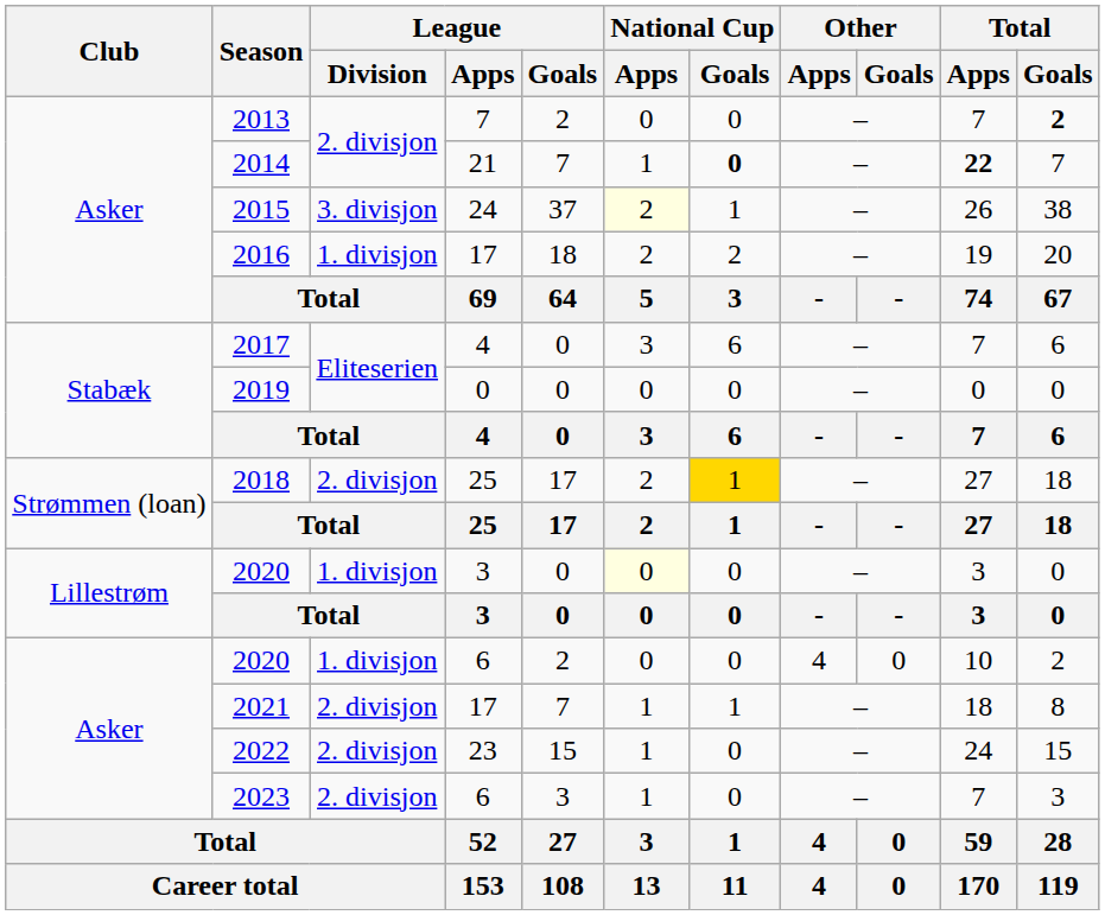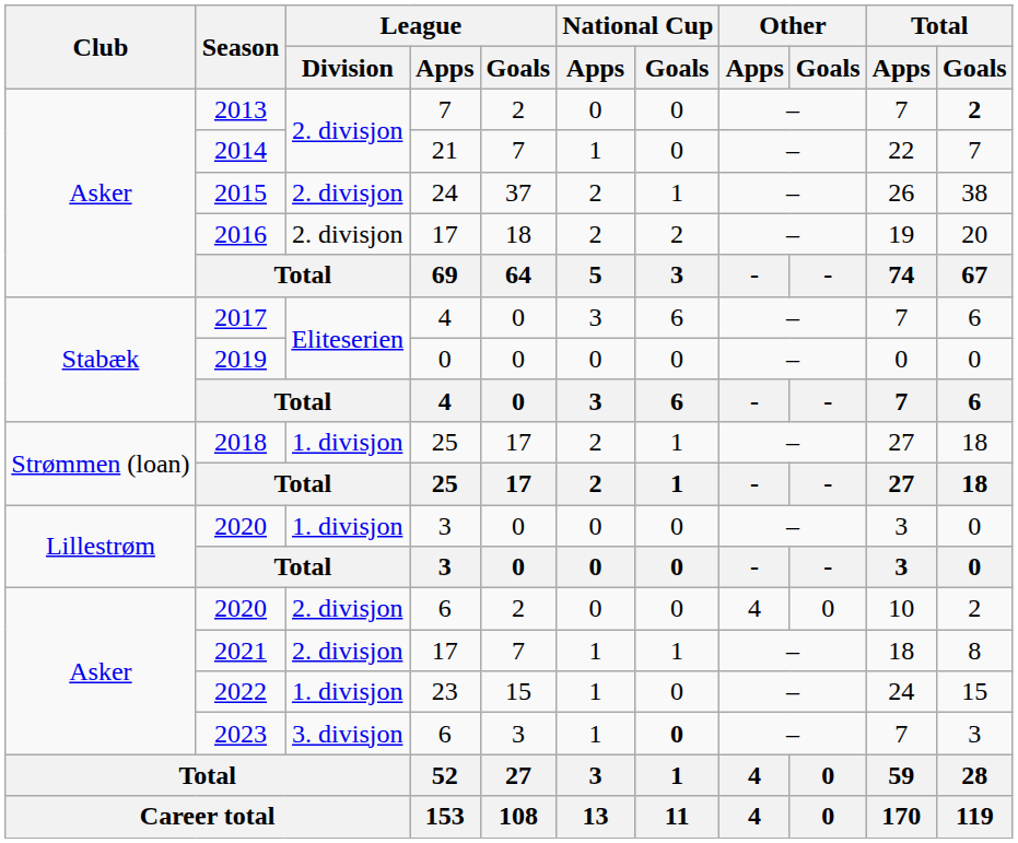2014 | National Cup / Goals: bold -> normal
2014 | Total / Apps: bold -> normal
2015 | League / Division: 3. divisjon -> 2. divisjon
2015 | National Cup / Apps: lightyellow background -> no background
2016 | League / Division: 1. divisjon -> 2. divisjon
2018 | League / Division: 2. divisjon -> 1. divisjon
2018 | National Cup / Goals: gold background -> no background
2020 / 3 | National Cup / Apps: lightyellow background -> no background
2020 / 6 | League / Division: 1. divisjon -> 2. divisjon
2022 | League / Division: 2. divisjon -> 1. divisjon
2023 | League / Division: 2. divisjon -> 3. divisjon
2023 | National Cup / Goals: normal -> bold
